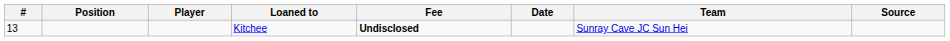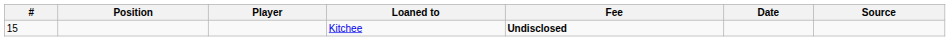- column: Team | Sunray Cave JC Sun Hei
Kitchee | #: 13 -> 15
